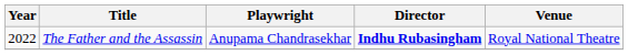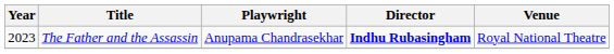The Father and the Assassin | Year: 2022 -> 2023
